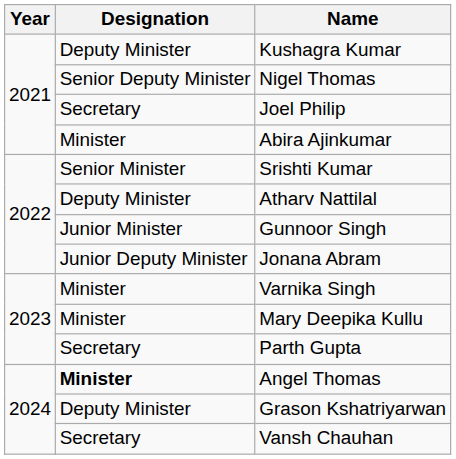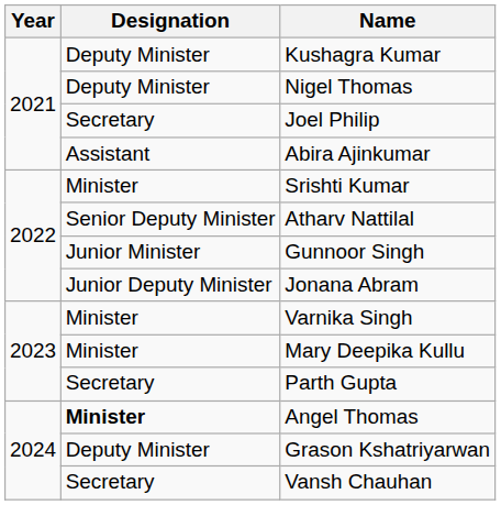Nigel Thomas | Designation: Senior Deputy Minister -> Deputy Minister
Abira Ajinkumar | Designation: Minister -> Assistant
Srishti Kumar | Designation: Senior Minister -> Minister
Atharv Nattilal | Designation: Deputy Minister -> Senior Deputy Minister
